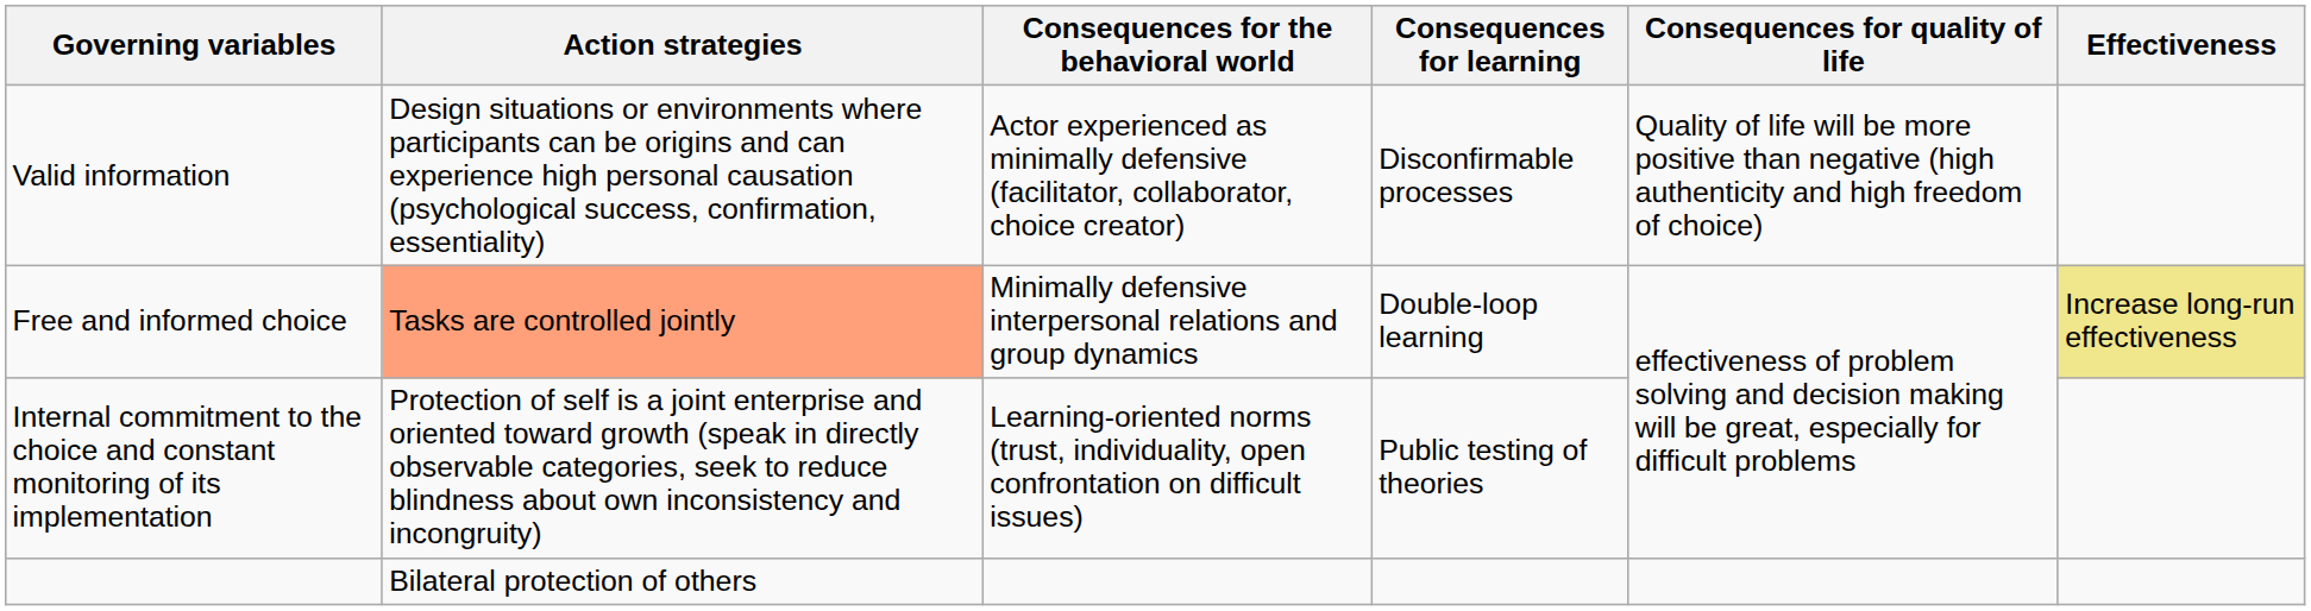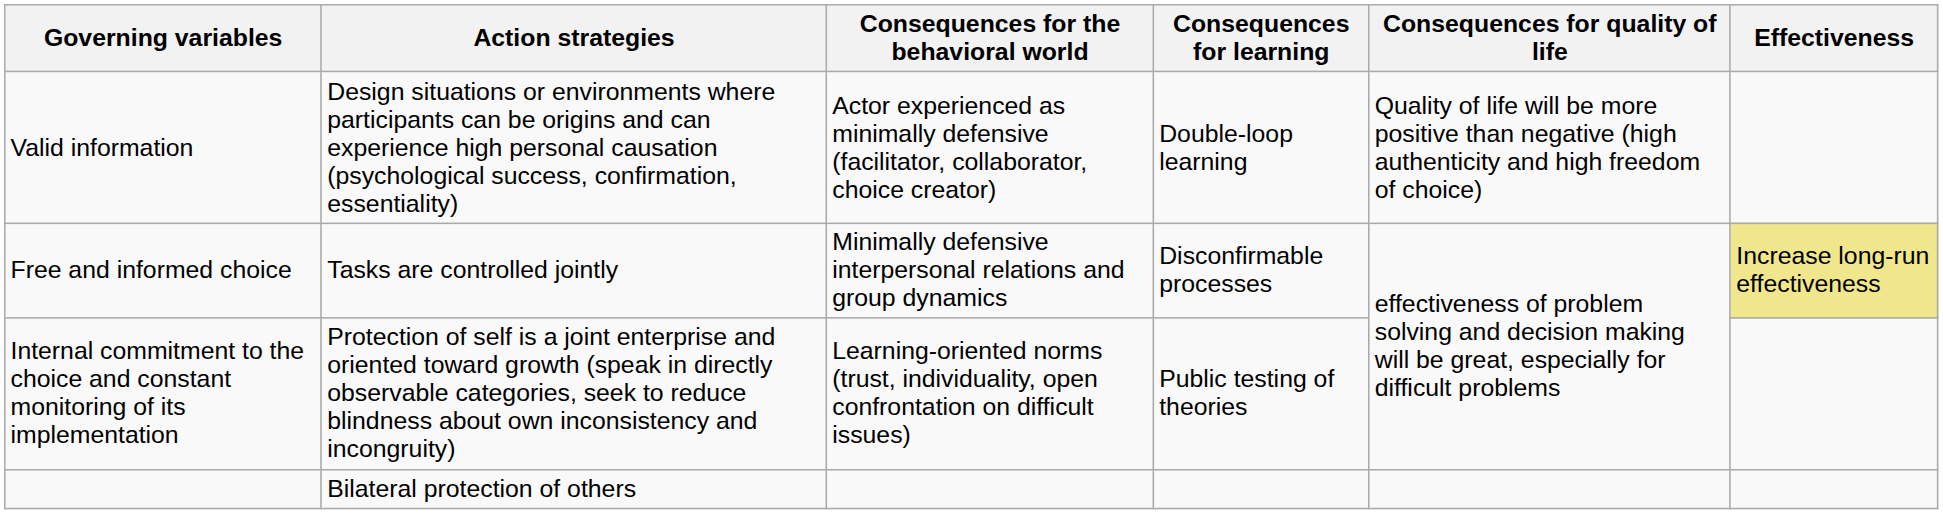Valid information | Consequences for learning: Disconfirmable processes -> Double-loop learning
Free and informed choice | Action strategies: lightsalmon background -> no background
Free and informed choice | Consequences for learning: Double-loop learning -> Disconfirmable processes
